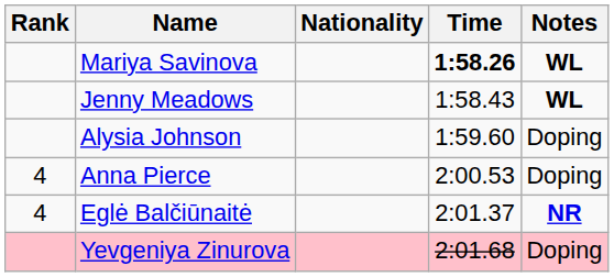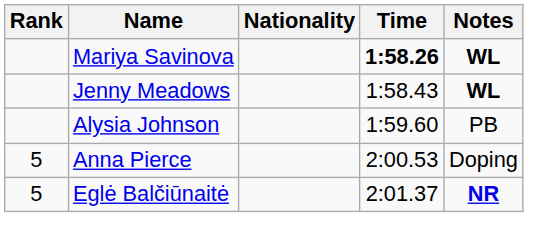Alysia Johnson | Notes: Doping -> PB
Anna Pierce | Rank: 4 -> 5
Eglė Balčiūnaitė | Rank: 4 -> 5
- row: Yevgeniya Zinurova | 2:01.68 | Doping
